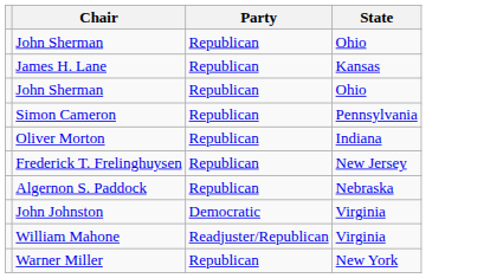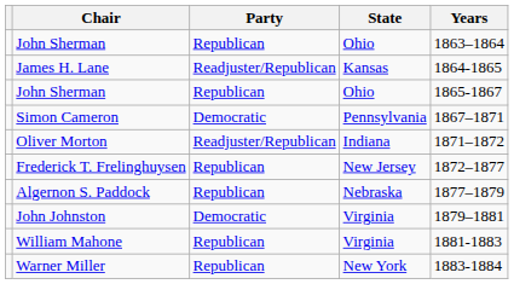+ column: Years | 1863–1864 | 1864-1865 | 1865-1867 | 1867–1871 | 1871–1872 | 1872–1877 | 1877–1879 | 1879–1881 | 1881-1883 | 1883-1884
James H. Lane | Party: Republican -> Readjuster/Republican
Simon Cameron | Party: Republican -> Democratic
Oliver Morton | Party: Republican -> Readjuster/Republican
William Mahone | Party: Readjuster/Republican -> Republican
